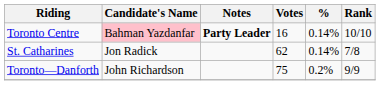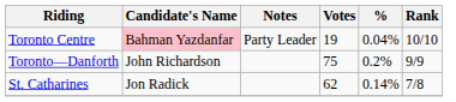Toronto Centre | Notes: bold -> normal
Toronto Centre | Votes: 16 -> 19
Toronto Centre | %: 0.14% -> 0.04%
rows swapped: St. Catharines <-> Toronto—Danforth
